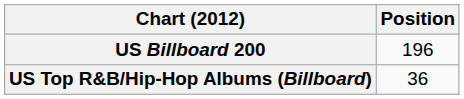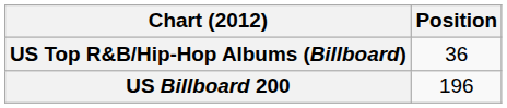rows swapped: US Billboard 200 <-> US Top R&B/Hip-Hop Albums (Billboard)
